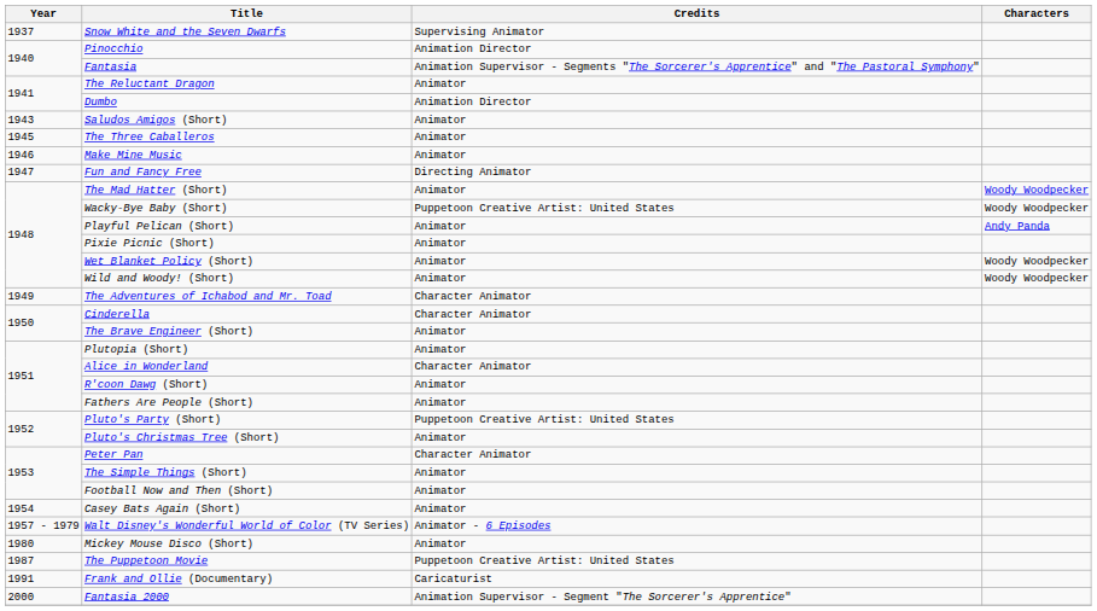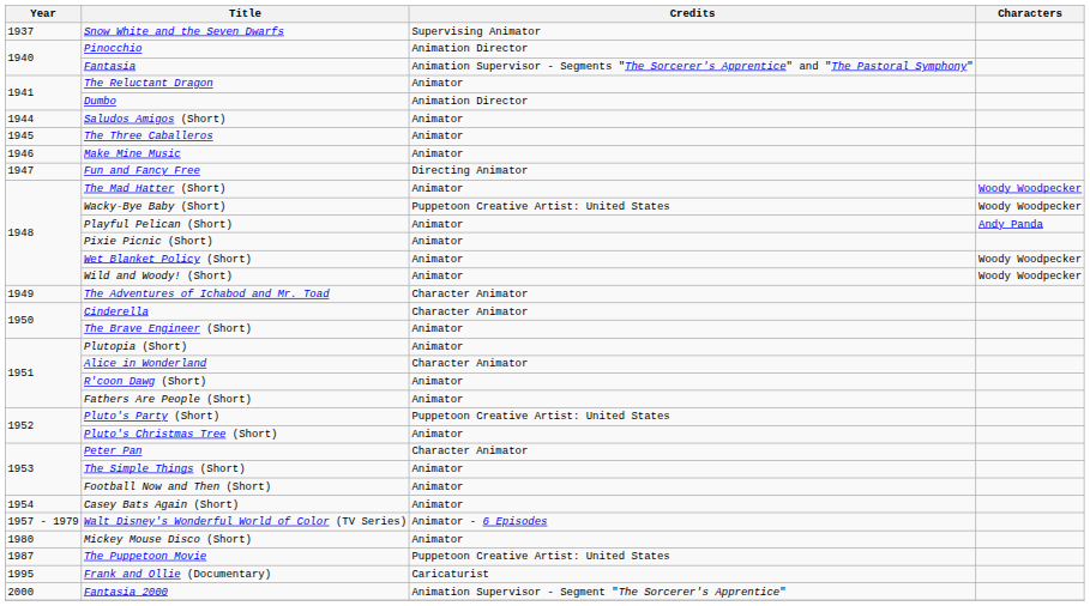Saludos Amigos (Short) | Year: 1943 -> 1944
Frank and Ollie (Documentary) | Year: 1991 -> 1995
